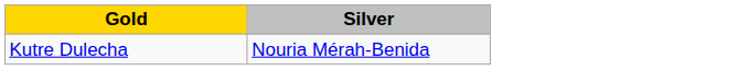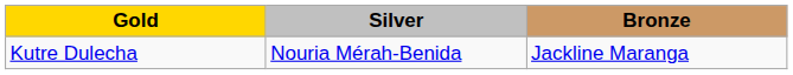+ column: Bronze | Jackline Maranga
